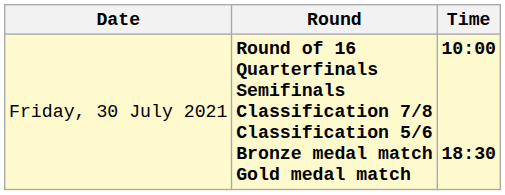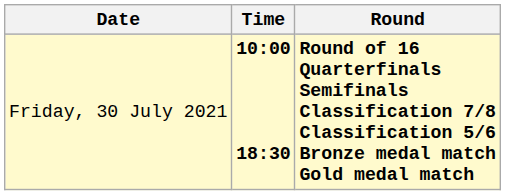columns swapped: Time <-> Round
